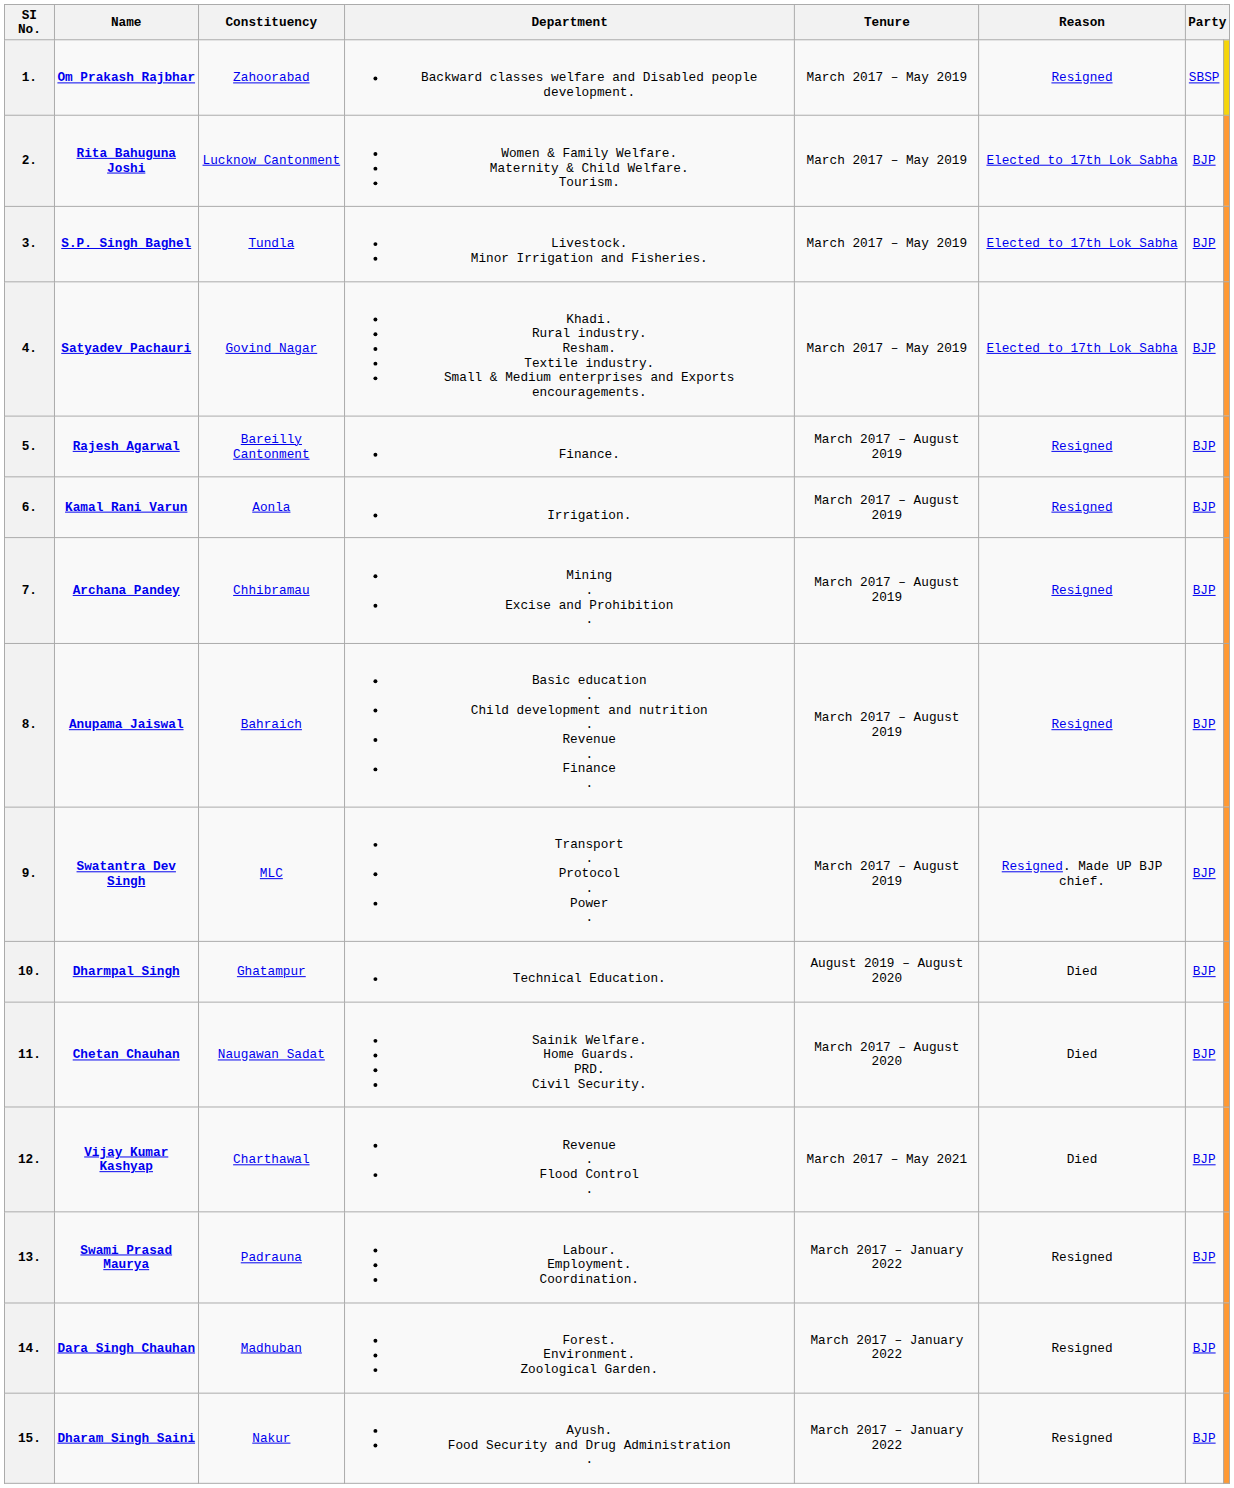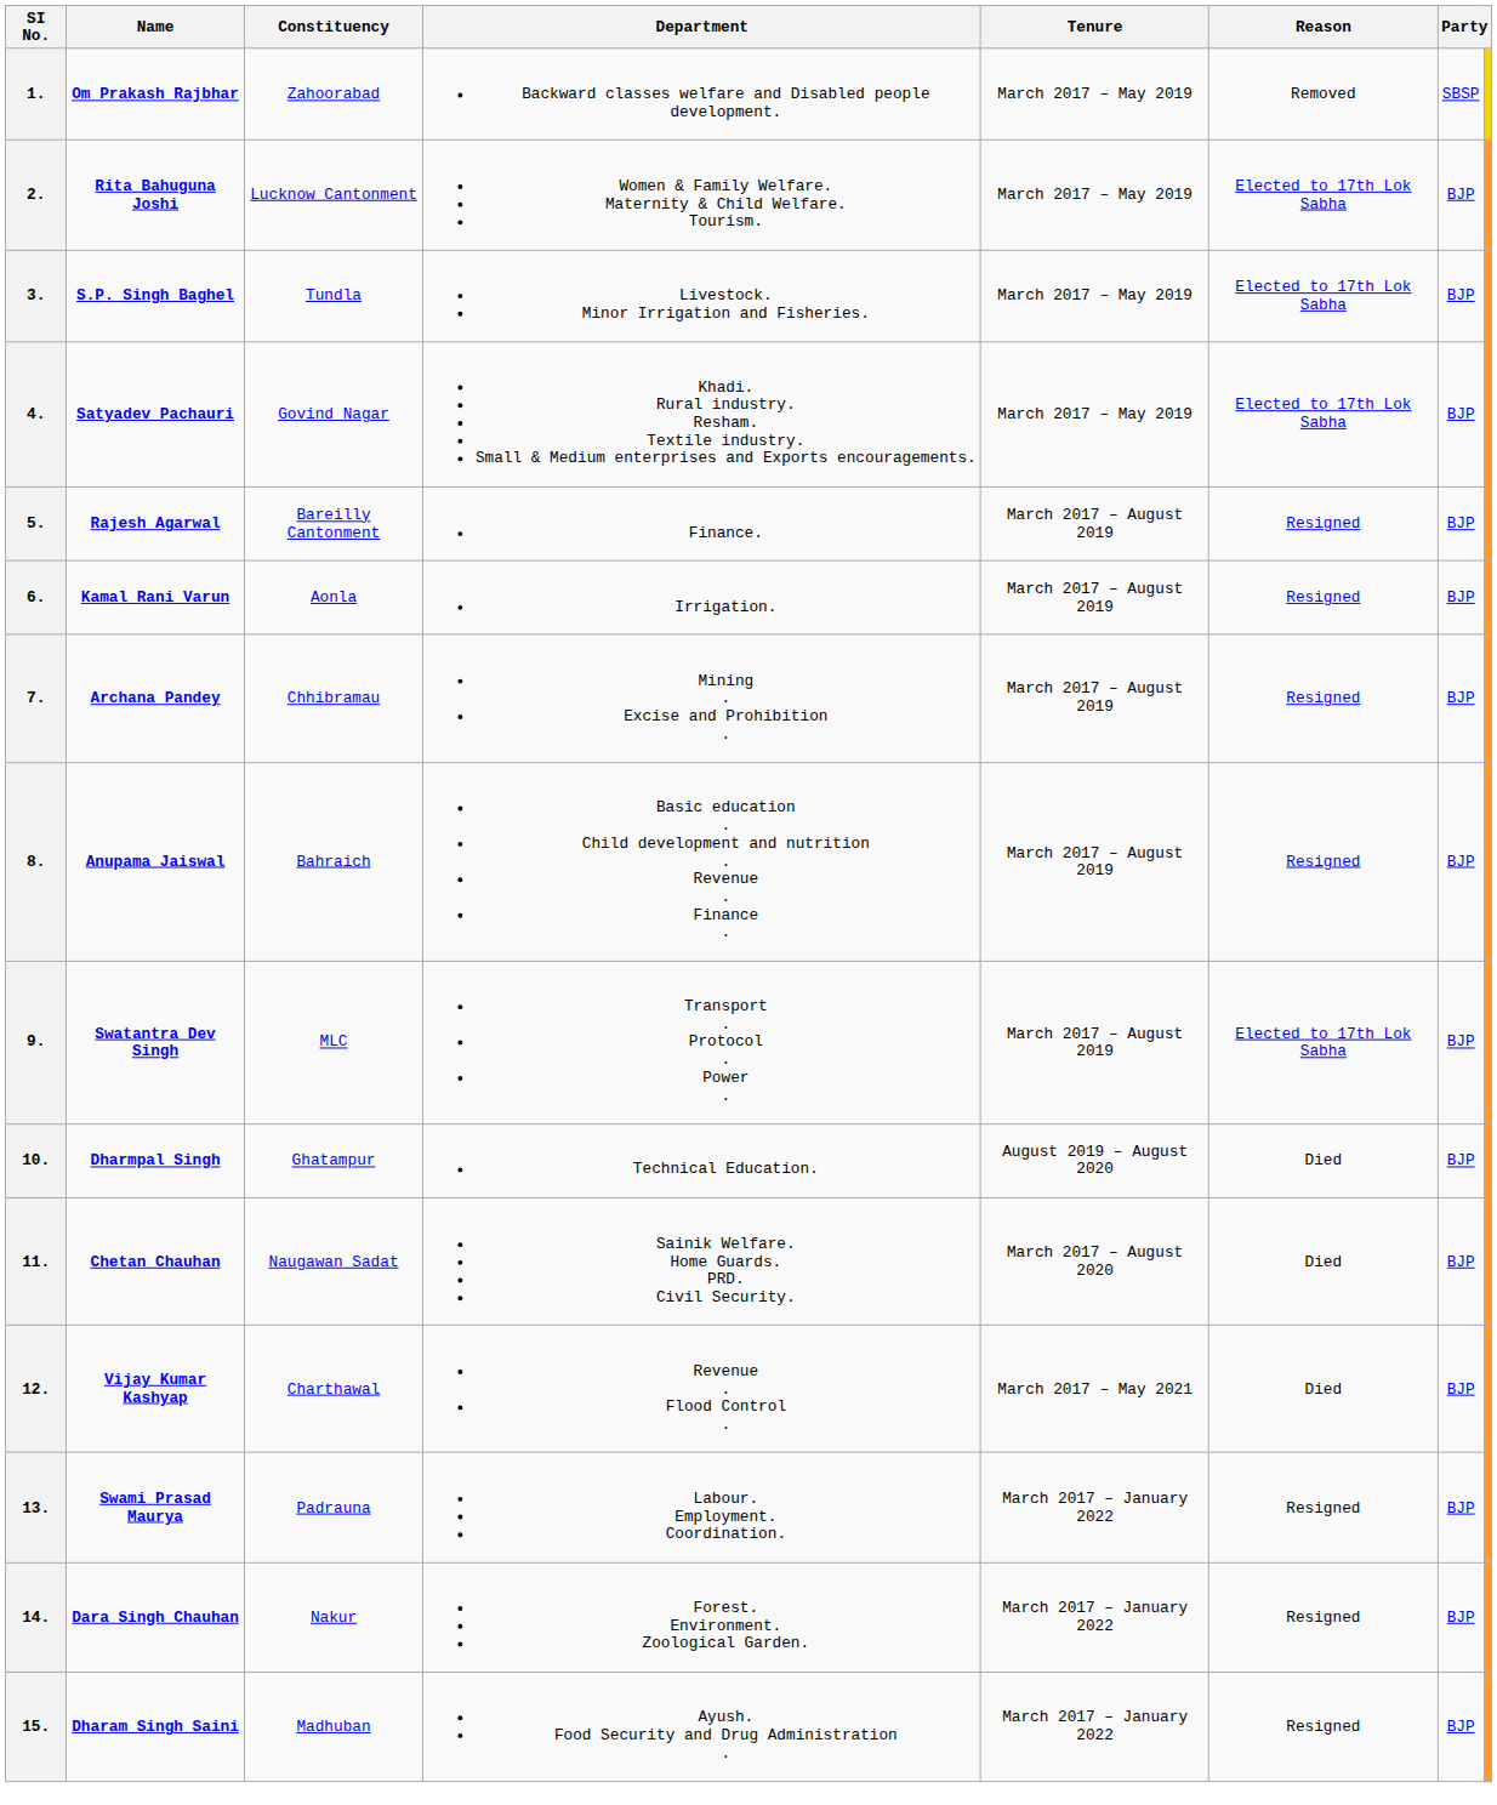1. | Reason: Resigned -> Removed
9. | Reason: Resigned. Made UP BJP chief. -> Elected to 17th Lok Sabha
14. | Constituency: Madhuban -> Nakur
15. | Constituency: Nakur -> Madhuban
